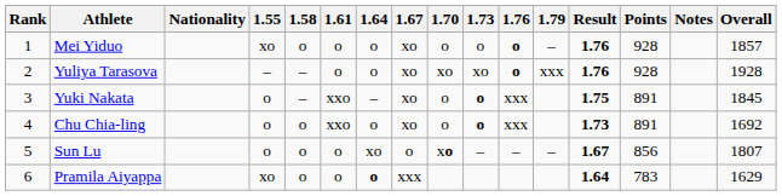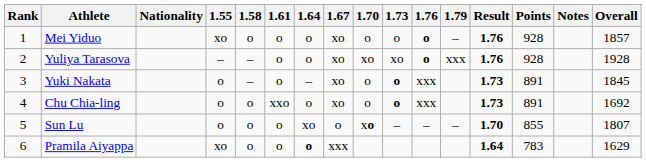Yuki Nakata | 1.61: xxo -> o
Yuki Nakata | Result: 1.75 -> 1.73
Sun Lu | Result: 1.67 -> 1.70
Sun Lu | Points: 856 -> 855
